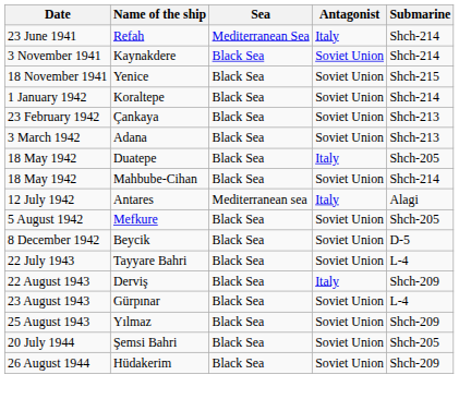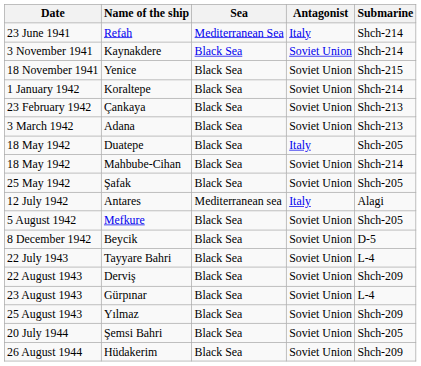+ row: 25 May 1942 | Şafak | Black Sea | Soviet Union | Shch-205
Derviş | Antagonist: Italy -> Soviet Union
